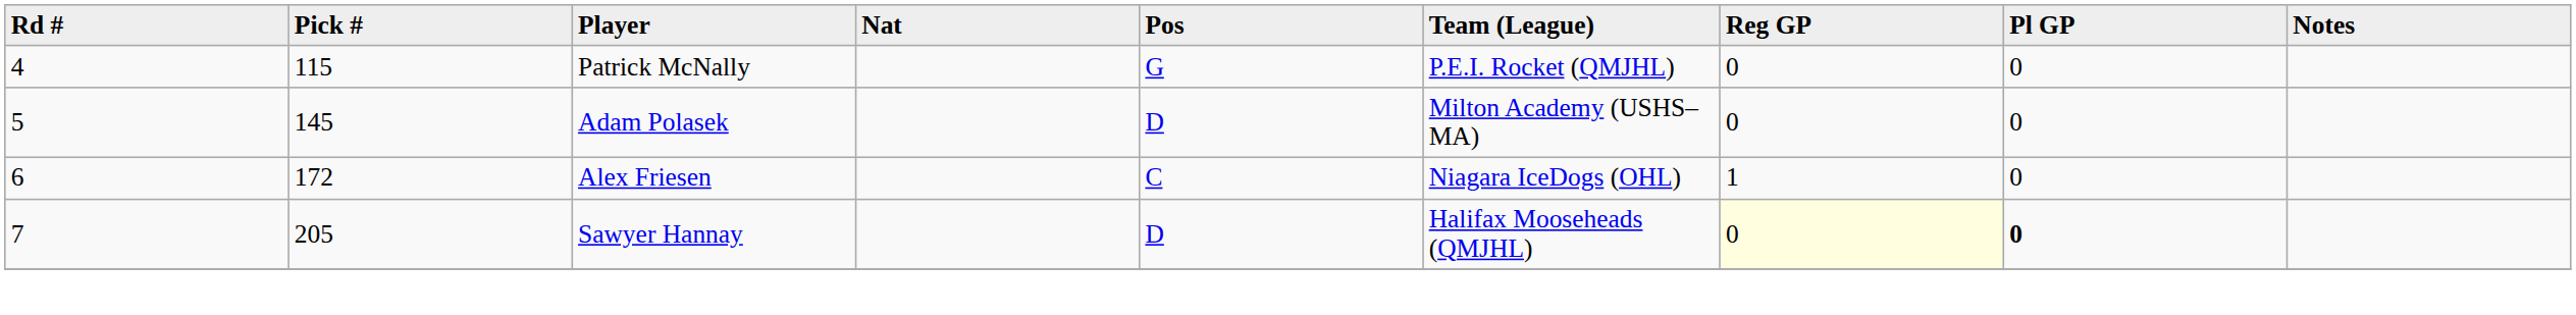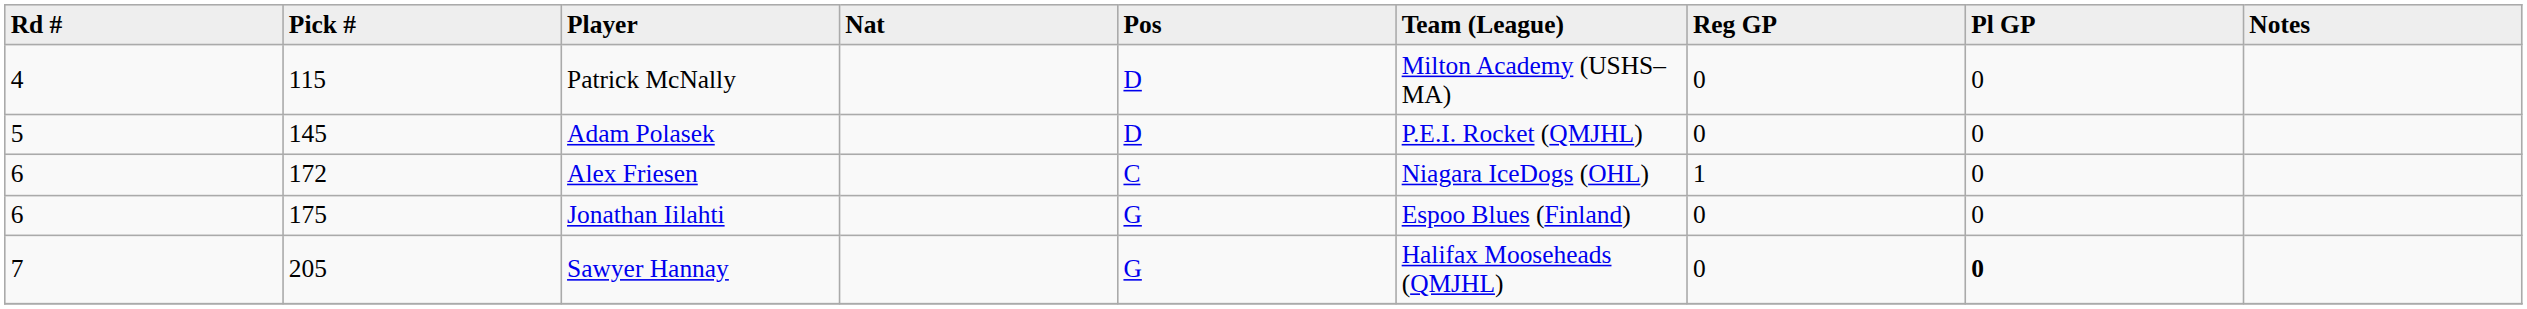Patrick McNally | Pos: G -> D
Patrick McNally | Team (League): P.E.I. Rocket (QMJHL) -> Milton Academy (USHS–MA)
Adam Polasek | Team (League): Milton Academy (USHS–MA) -> P.E.I. Rocket (QMJHL)
+ row: 6 | 175 | Jonathan Iilahti | G | Espoo Blues (Finland) | 0 | 0
Sawyer Hannay | Pos: D -> G
Sawyer Hannay | Reg GP: lightyellow background -> no background
